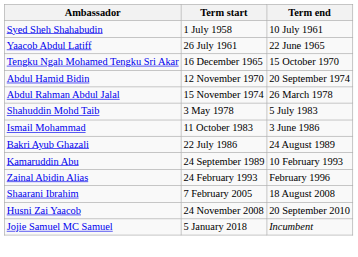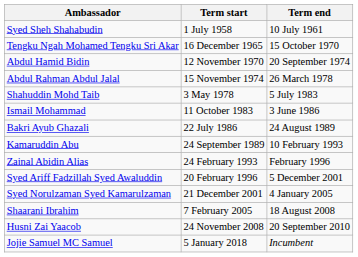- row: Yaacob Abdul Latiff | 26 July 1961 | 22 June 1965
+ row: Syed Ariff Fadzillah Syed Awaluddin | 20 February 1996 | 5 December 2001
+ row: Syed Norulzaman Syed Kamarulzaman | 21 December 2001 | 4 January 2005
